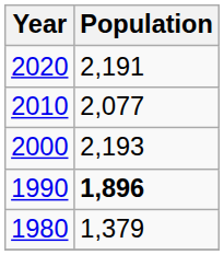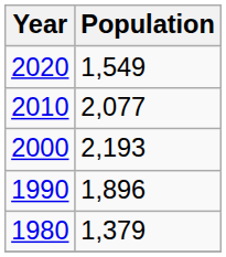2020 | Population: 2,191 -> 1,549
1990 | Population: bold -> normal
